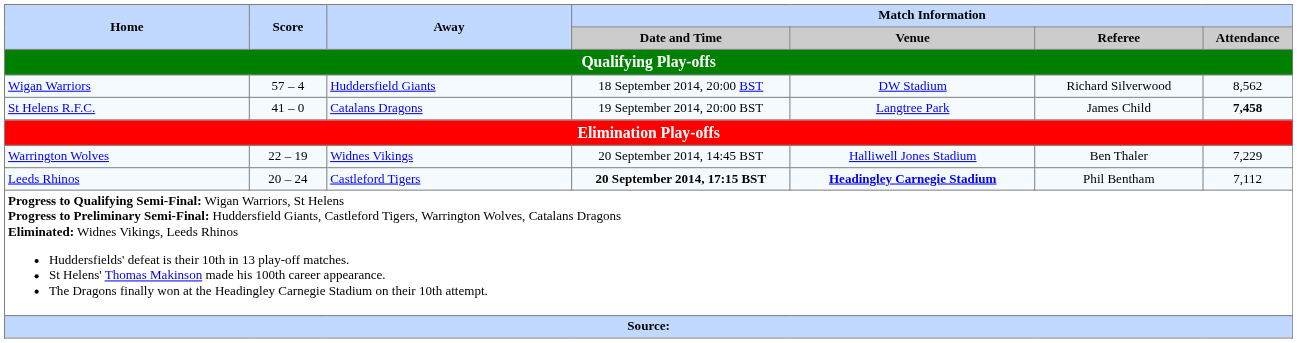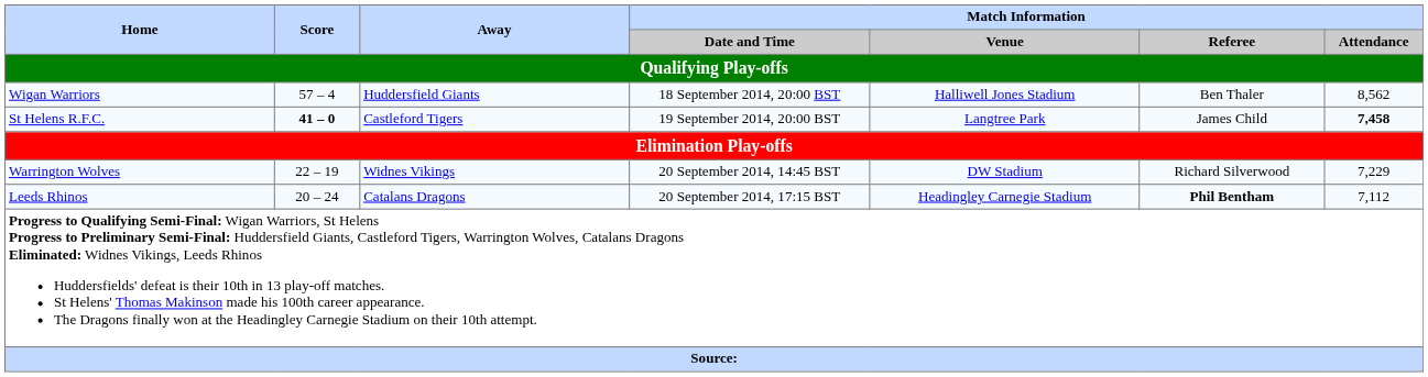Wigan Warriors | Match Information / Venue: DW Stadium -> Halliwell Jones Stadium
Wigan Warriors | Match Information / Referee: Richard Silverwood -> Ben Thaler
St Helens R.F.C. | Score: normal -> bold
St Helens R.F.C. | Away: Catalans Dragons -> Castleford Tigers
Warrington Wolves | Match Information / Venue: Halliwell Jones Stadium -> DW Stadium
Warrington Wolves | Match Information / Referee: Ben Thaler -> Richard Silverwood
Leeds Rhinos | Away: Castleford Tigers -> Catalans Dragons
Leeds Rhinos | Match Information / Date and Time: bold -> normal
Leeds Rhinos | Match Information / Venue: bold -> normal
Leeds Rhinos | Match Information / Referee: normal -> bold
